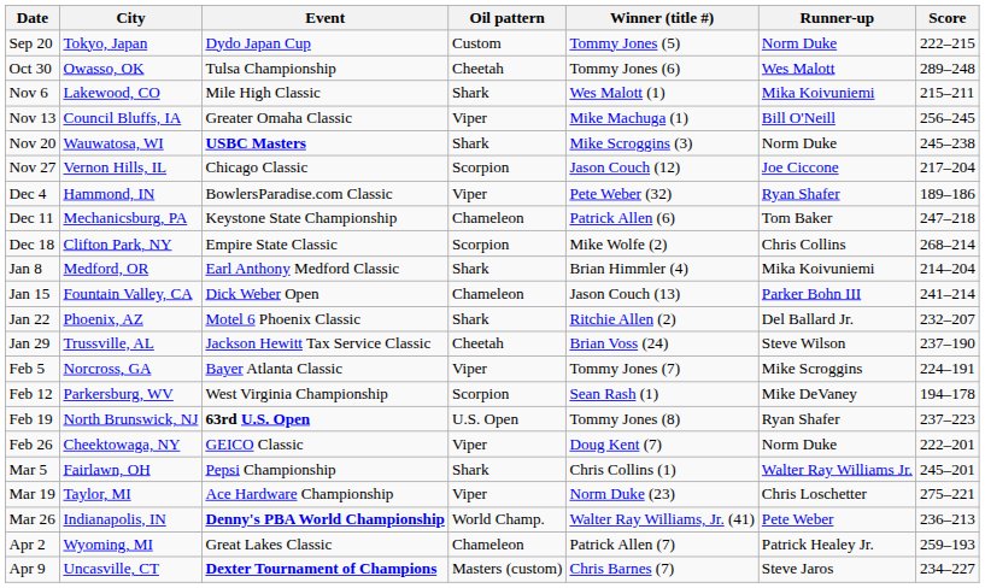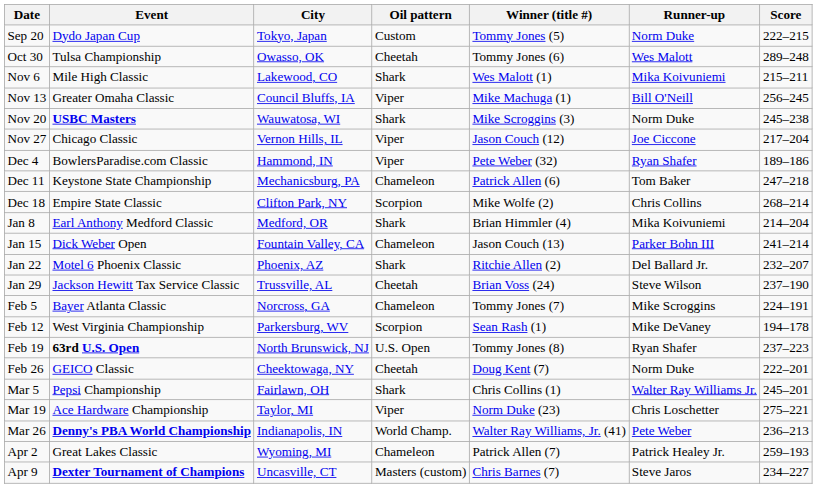columns swapped: Event <-> City
Nov 27 | Oil pattern: Scorpion -> Viper
Feb 5 | Oil pattern: Viper -> Chameleon
Feb 26 | Oil pattern: Viper -> Cheetah
